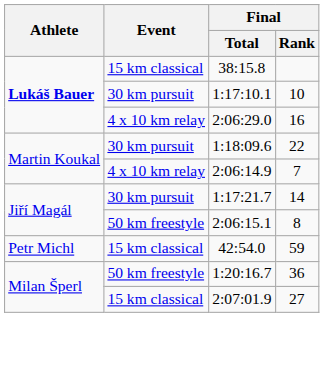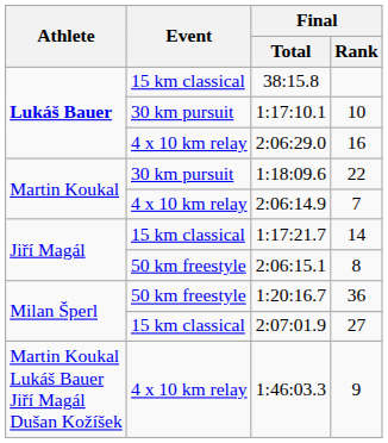1:17:21.7 | Event: 30 km pursuit -> 15 km classical
- row: Petr Michl | 15 km classical | 42:54.0 | 59
+ row: Martin Koukal Lukáš Bauer Jiří Magál Dušan Kožíšek | 4 x 10 km relay | 1:46:03.3 | 9
